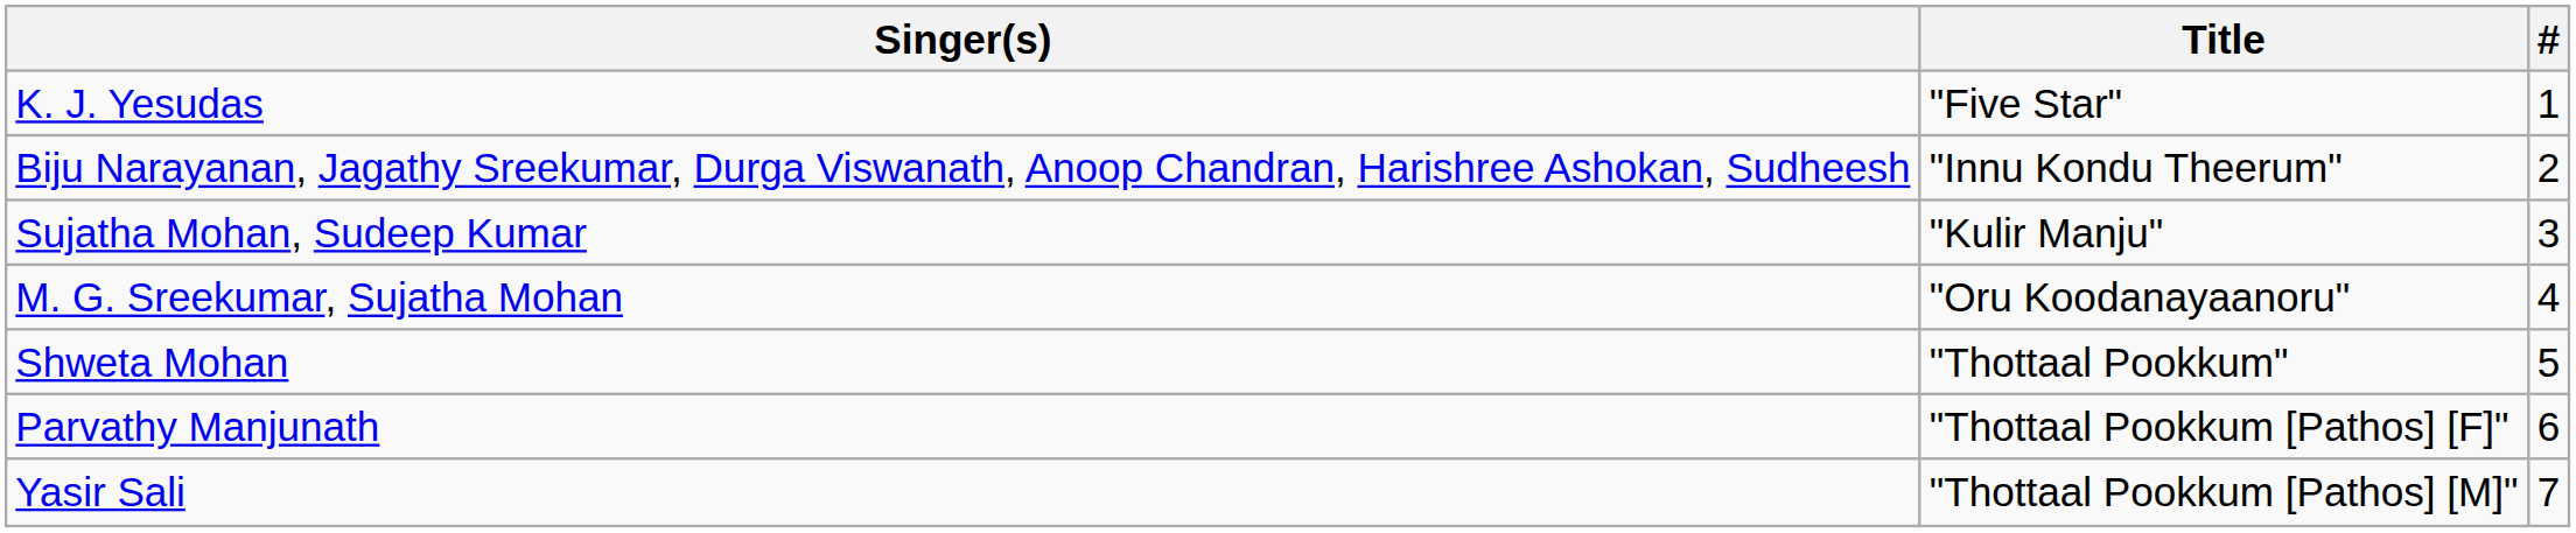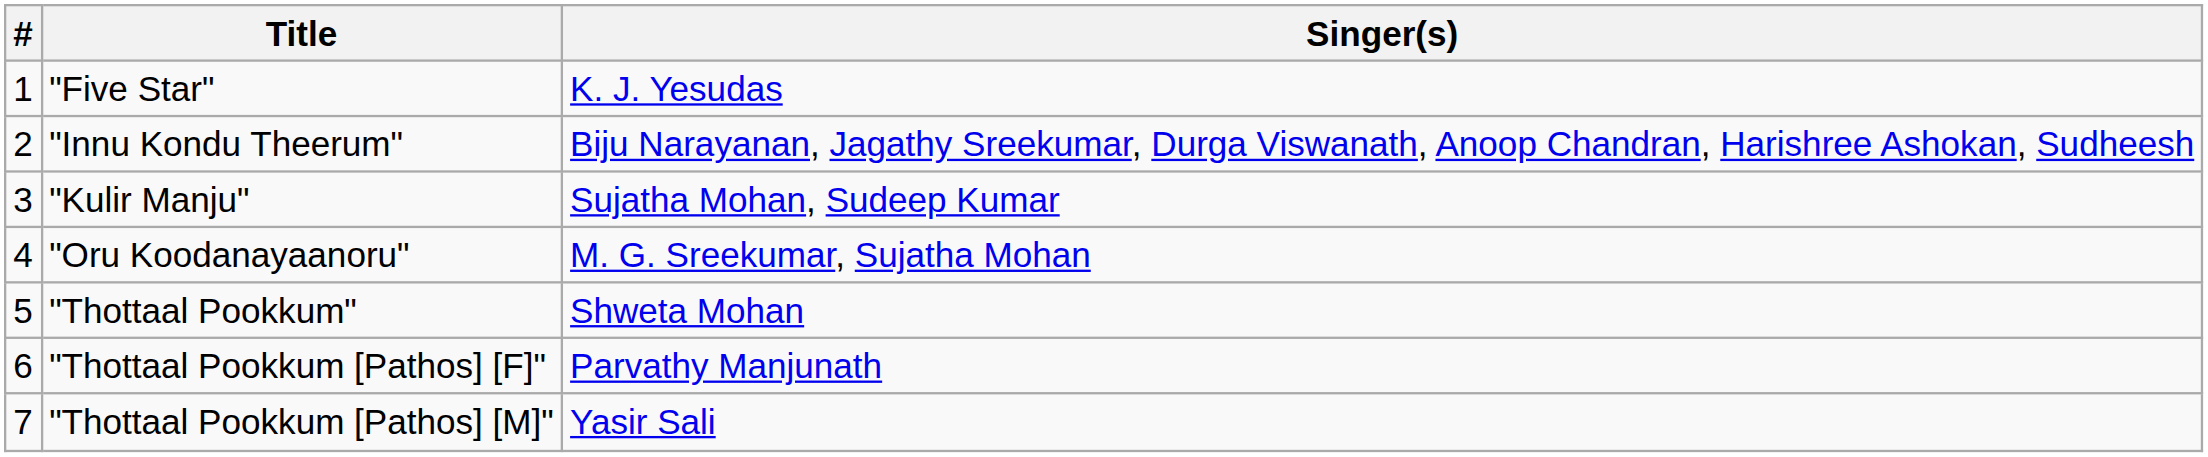columns swapped: # <-> Singer(s)
